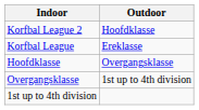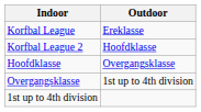rows swapped: Korfbal League <-> Korfbal League 2
